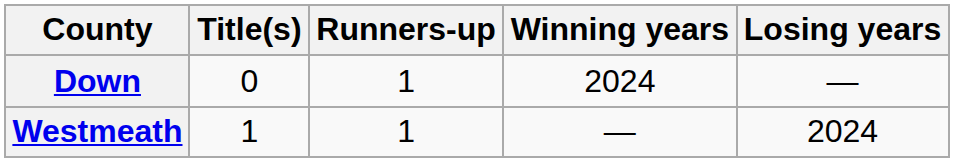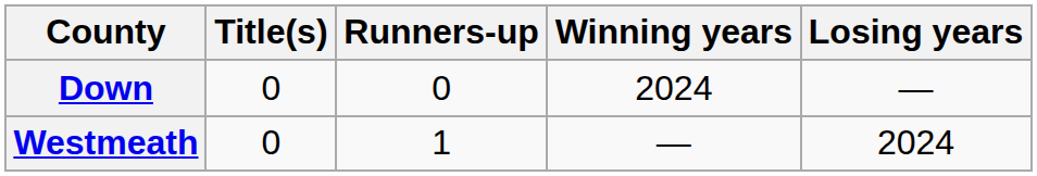Down | Runners-up: 1 -> 0
Westmeath | Title(s): 1 -> 0
